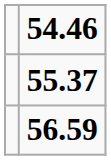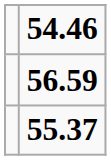rows swapped: 55.37 <-> 56.59
